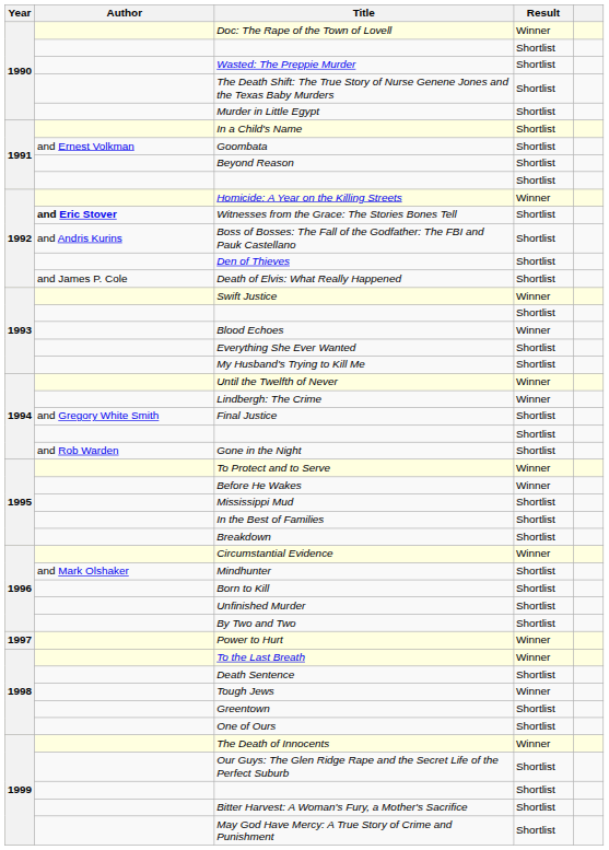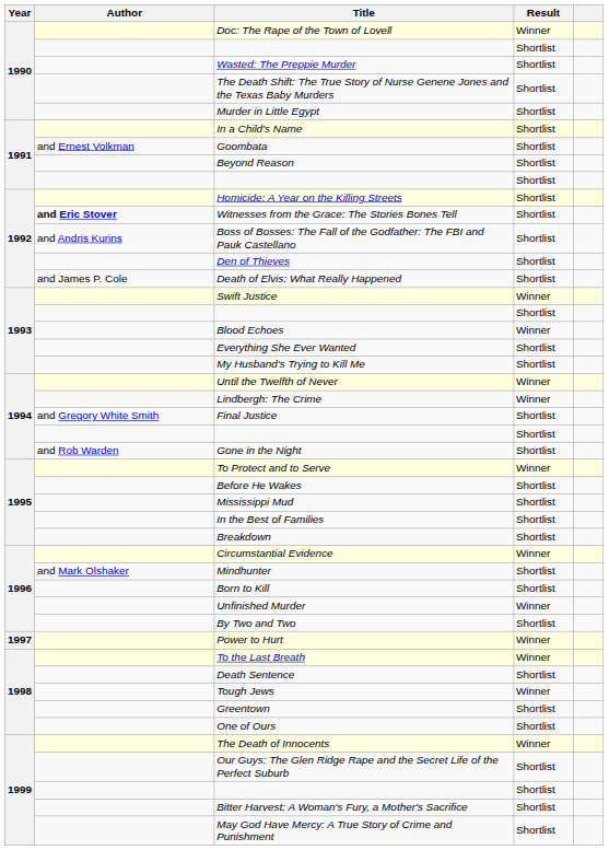Homicide: A Year on the Killing Streets | Result: Winner -> Shortlist
Before He Wakes | Result: Winner -> Shortlist
Unfinished Murder | Result: Shortlist -> Winner
